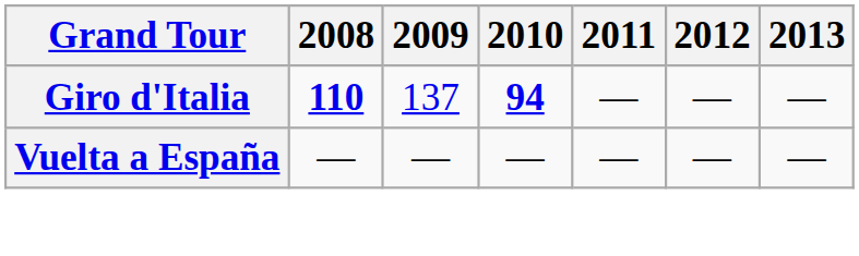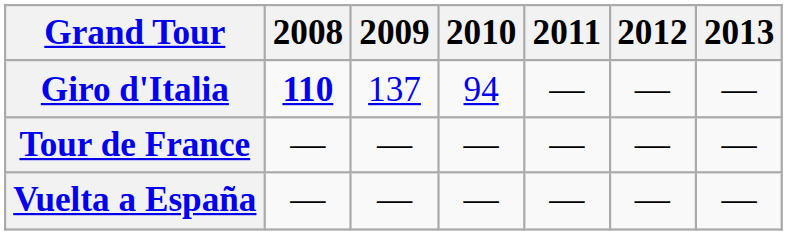Giro d'Italia | 2010: bold -> normal
+ row: Tour de France | — | — | — | — | — | —
